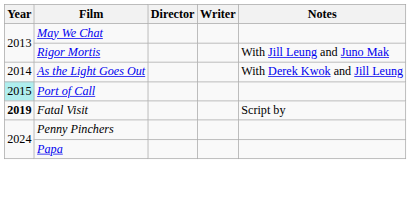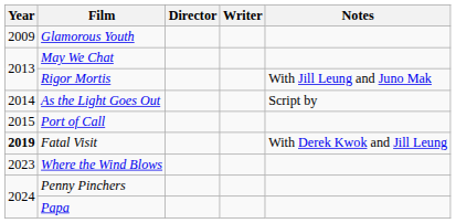+ row: 2009 | Glamorous Youth
As the Light Goes Out | Notes: With Derek Kwok and Jill Leung -> Script by
Port of Call | Year: paleturquoise background -> no background
Fatal Visit | Notes: Script by -> With Derek Kwok and Jill Leung
+ row: 2023 | Where the Wind Blows
